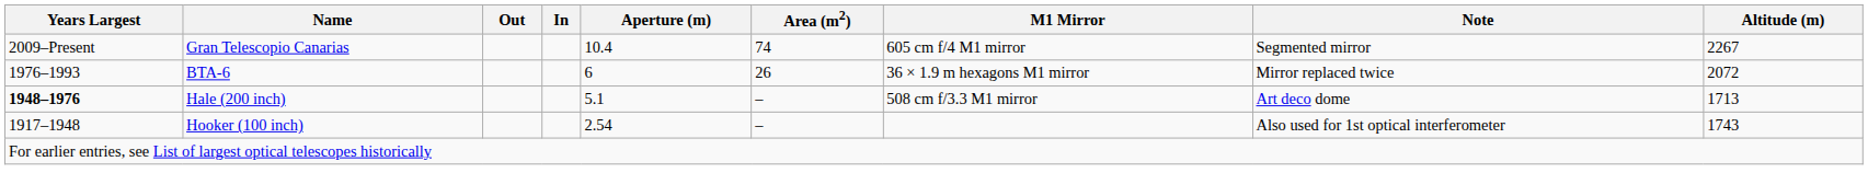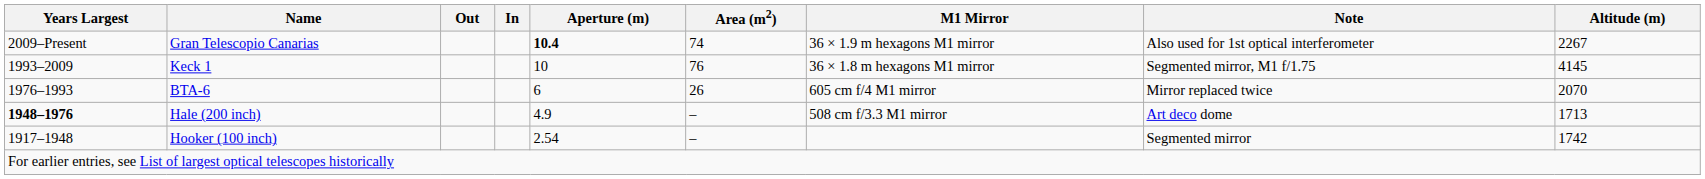Gran Telescopio Canarias | Aperture (m): normal -> bold
Gran Telescopio Canarias | M1 Mirror: 605 cm f/4 M1 mirror -> 36 × 1.9 m hexagons M1 mirror
Gran Telescopio Canarias | Note: Segmented mirror -> Also used for 1st optical interferometer
+ row: 1993–2009 | Keck 1 | 10 | 76 | 36 × 1.8 m hexagons M1 mirror | Segmented mirror, M1 f/1.75 | 4145
BTA-6 | M1 Mirror: 36 × 1.9 m hexagons M1 mirror -> 605 cm f/4 M1 mirror
BTA-6 | Altitude (m): 2072 -> 2070
Hale (200 inch) | Aperture (m): 5.1 -> 4.9
Hooker (100 inch) | Note: Also used for 1st optical interferometer -> Segmented mirror
Hooker (100 inch) | Altitude (m): 1743 -> 1742
